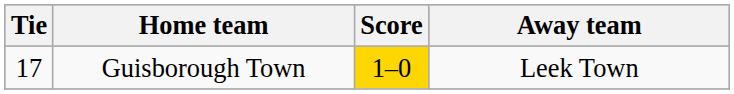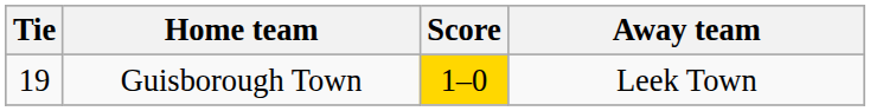Guisborough Town | Tie: 17 -> 19
